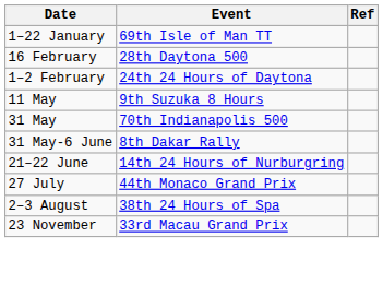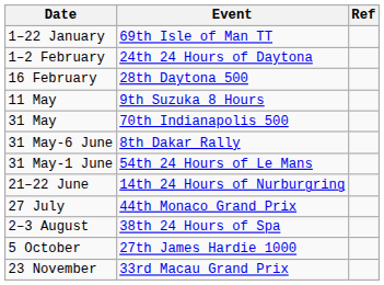rows swapped: 1–2 February <-> 16 February
+ row: 31 May-1 June | 54th 24 Hours of Le Mans
+ row: 5 October | 27th James Hardie 1000
